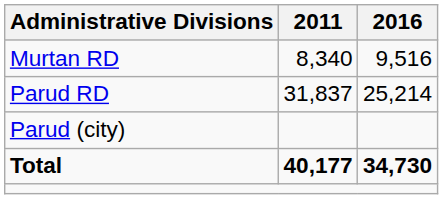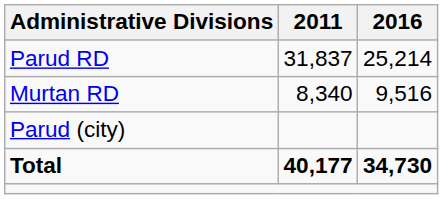rows swapped: Murtan RD <-> Parud RD
